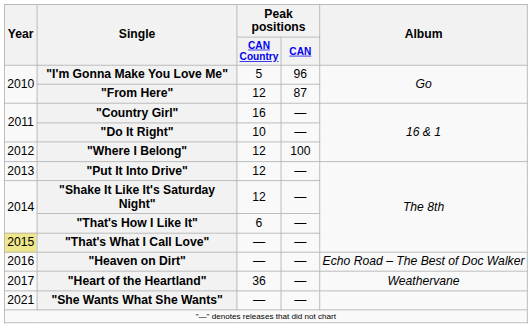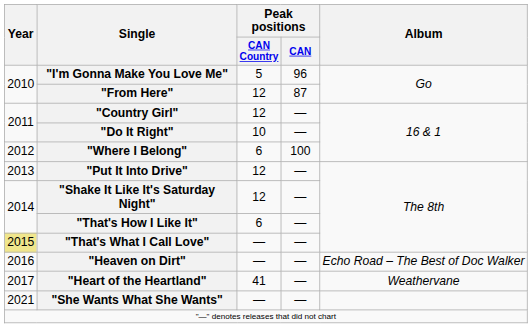"Country Girl" | Peak positions / CAN Country: 16 -> 12
"Where I Belong" | Peak positions / CAN Country: 12 -> 6
"Heart of the Heartland" | Peak positions / CAN Country: 36 -> 41
